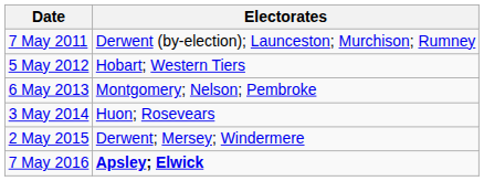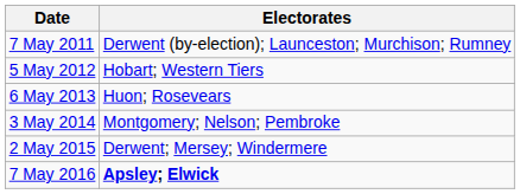6 May 2013 | Electorates: Montgomery; Nelson; Pembroke -> Huon; Rosevears
3 May 2014 | Electorates: Huon; Rosevears -> Montgomery; Nelson; Pembroke
